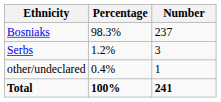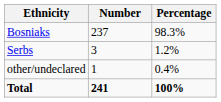columns swapped: Number <-> Percentage
